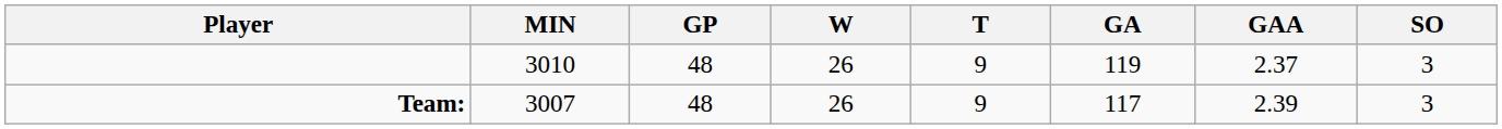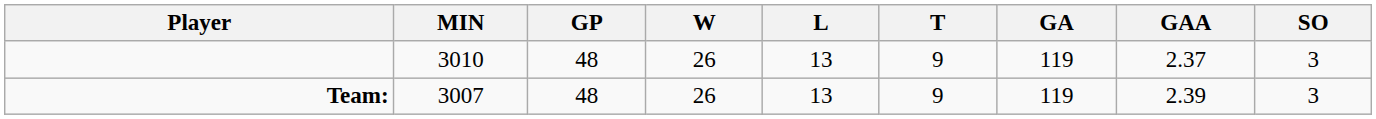+ column: L | 13 | 13
Team: | GA: 117 -> 119
